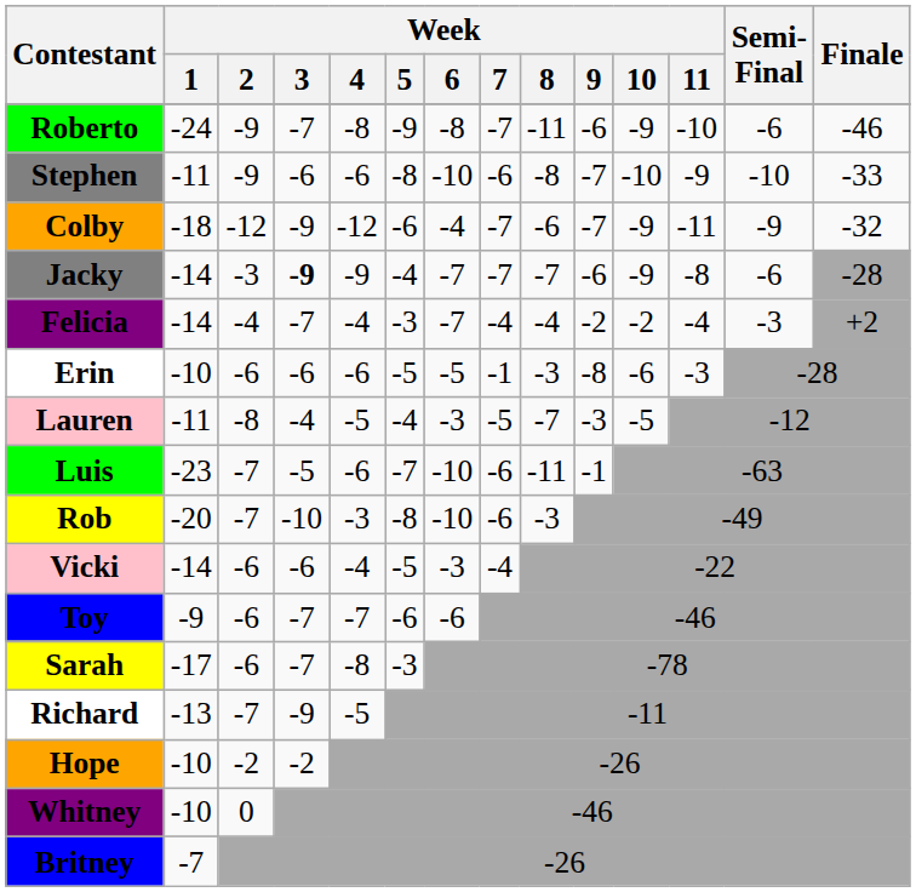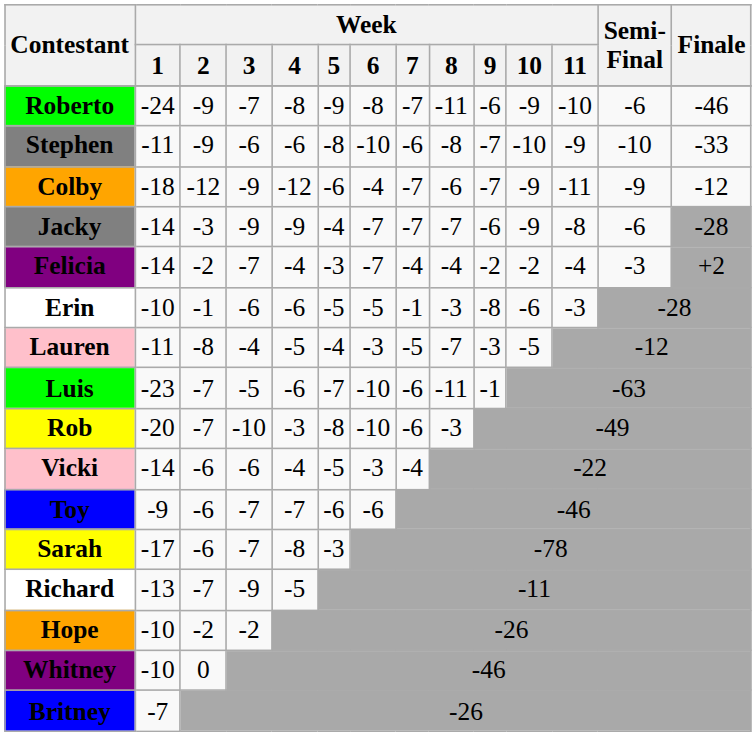Colby | Finale: -32 -> -12
Jacky | Week / 3: bold -> normal
Felicia | Week / 2: -4 -> -2
Erin | Week / 2: -6 -> -1
